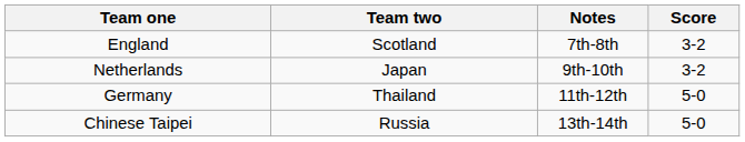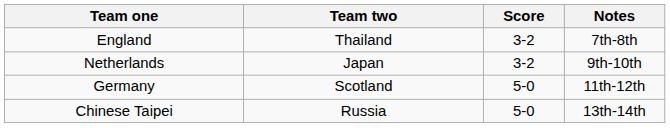columns swapped: Score <-> Notes
England | Team two: Scotland -> Thailand
Germany | Team two: Thailand -> Scotland
